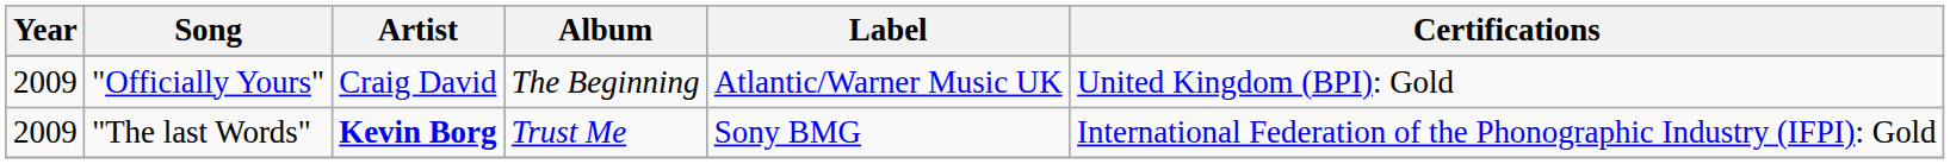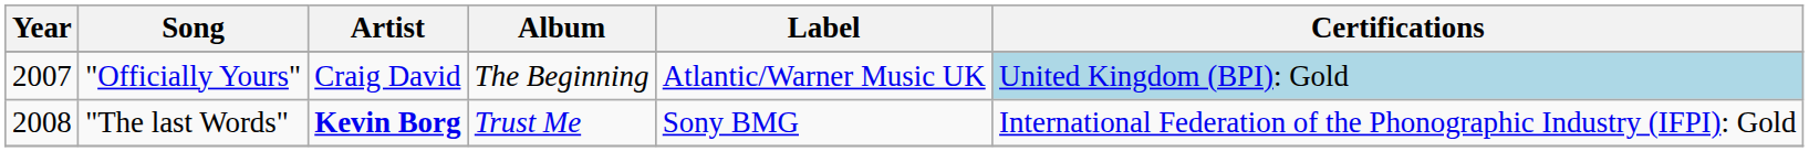"Officially Yours" | Year: 2009 -> 2007
"Officially Yours" | Certifications: no background -> lightblue background
"The last Words" | Year: 2009 -> 2008
